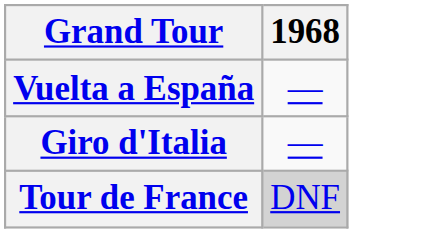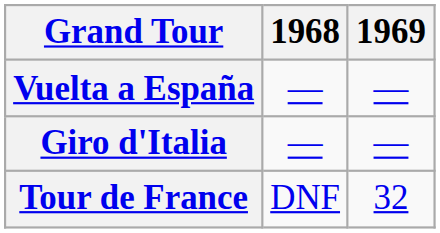+ column: 1969 | — | — | 32
Tour de France | 1968: lightgrey background -> no background
